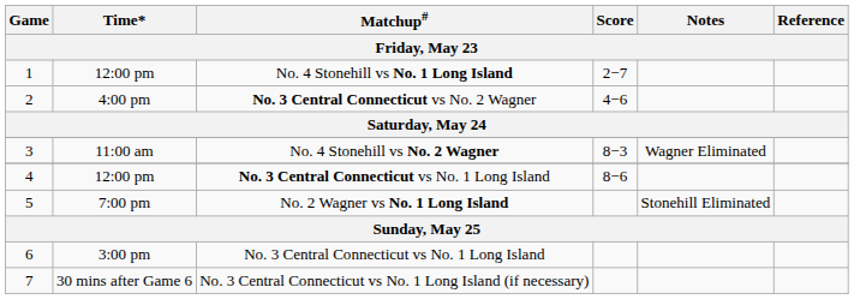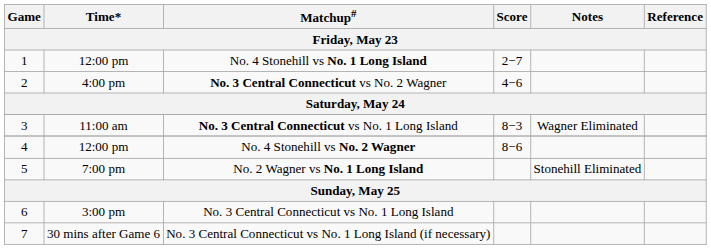3 | Matchup#: No. 4 Stonehill vs No. 2 Wagner -> No. 3 Central Connecticut vs No. 1 Long Island
4 | Matchup#: No. 3 Central Connecticut vs No. 1 Long Island -> No. 4 Stonehill vs No. 2 Wagner
